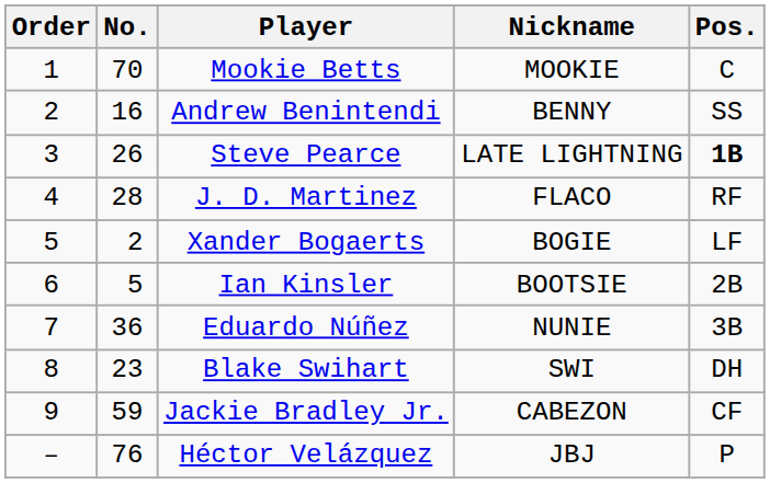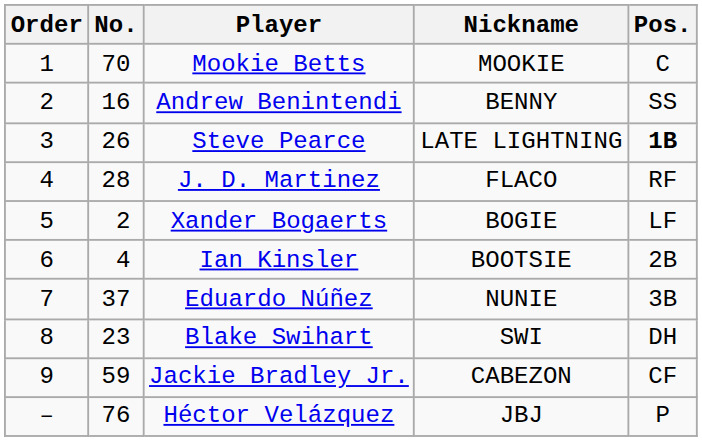Ian Kinsler | No.: 5 -> 4
Eduardo Núñez | No.: 36 -> 37
